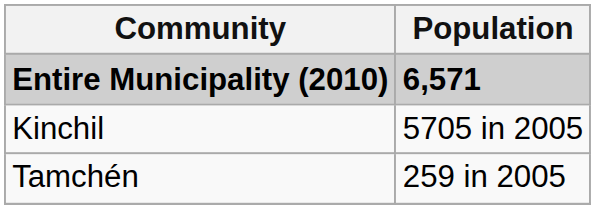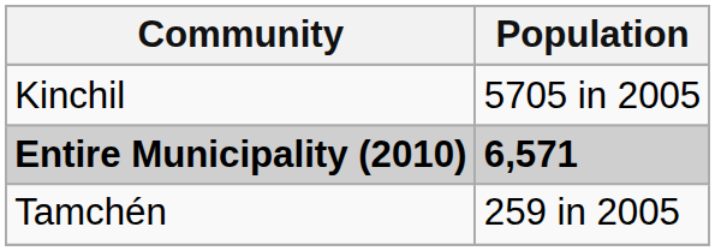rows swapped: Entire Municipality (2010) <-> Kinchil
